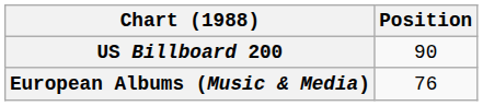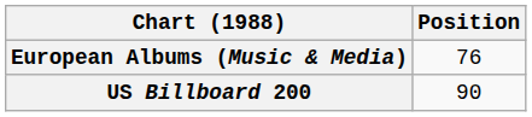rows swapped: European Albums (Music & Media) <-> US Billboard 200
